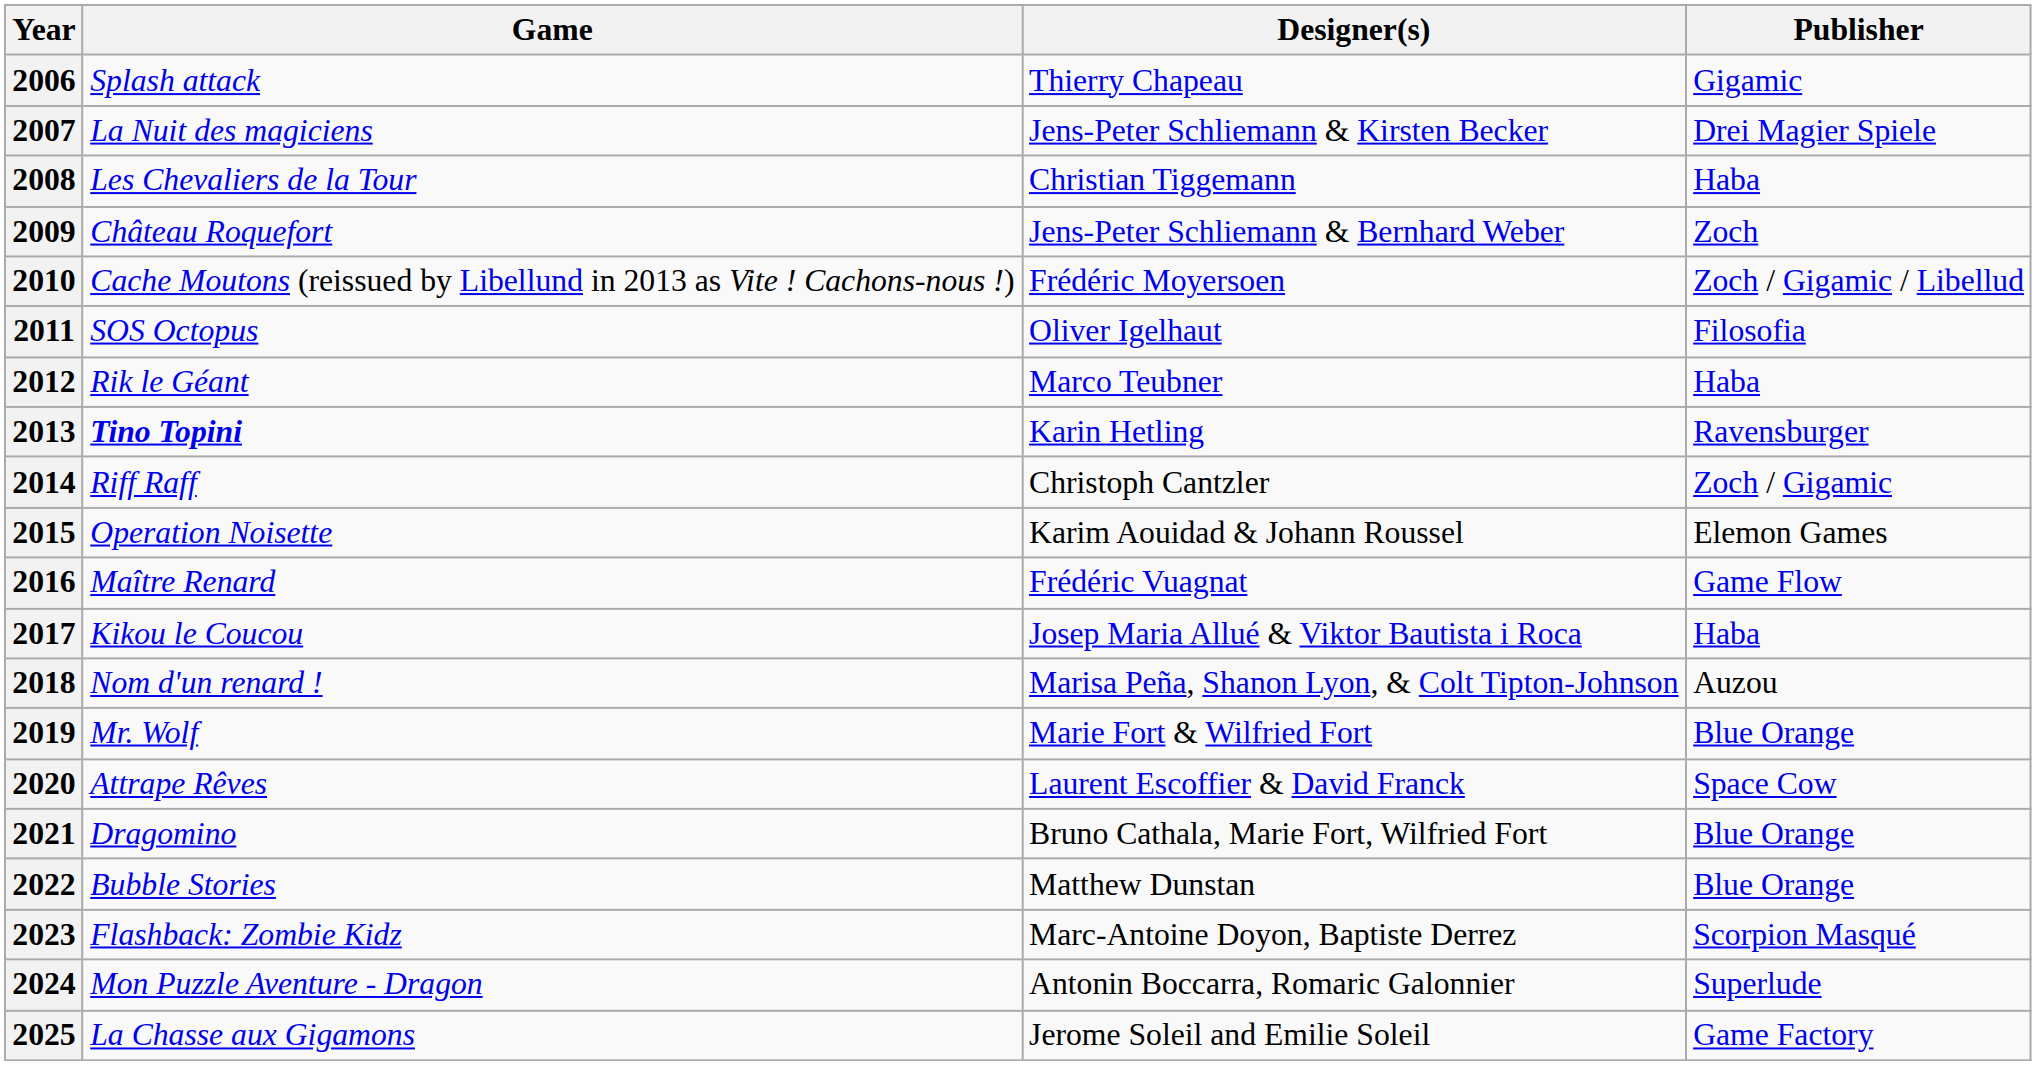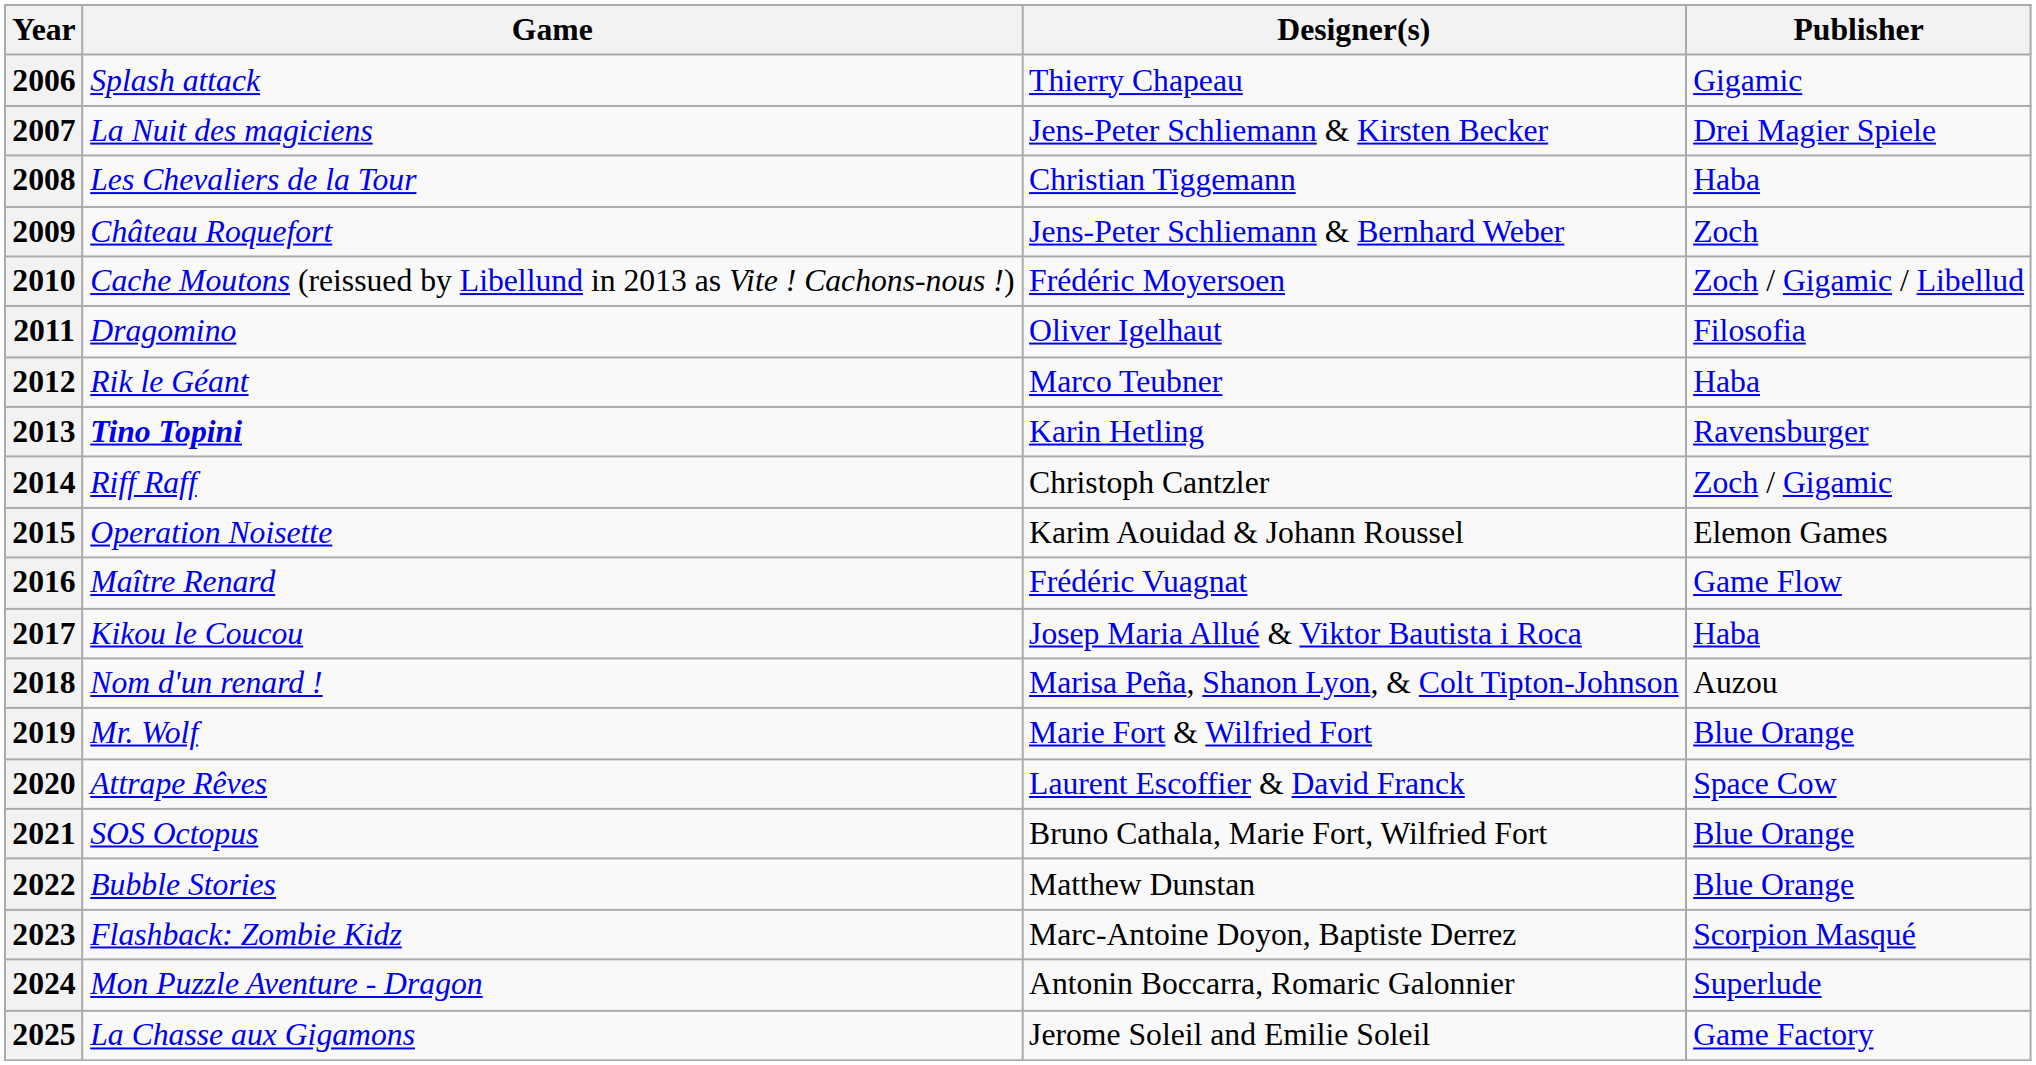2011 | Game: SOS Octopus -> Dragomino
2021 | Game: Dragomino -> SOS Octopus
